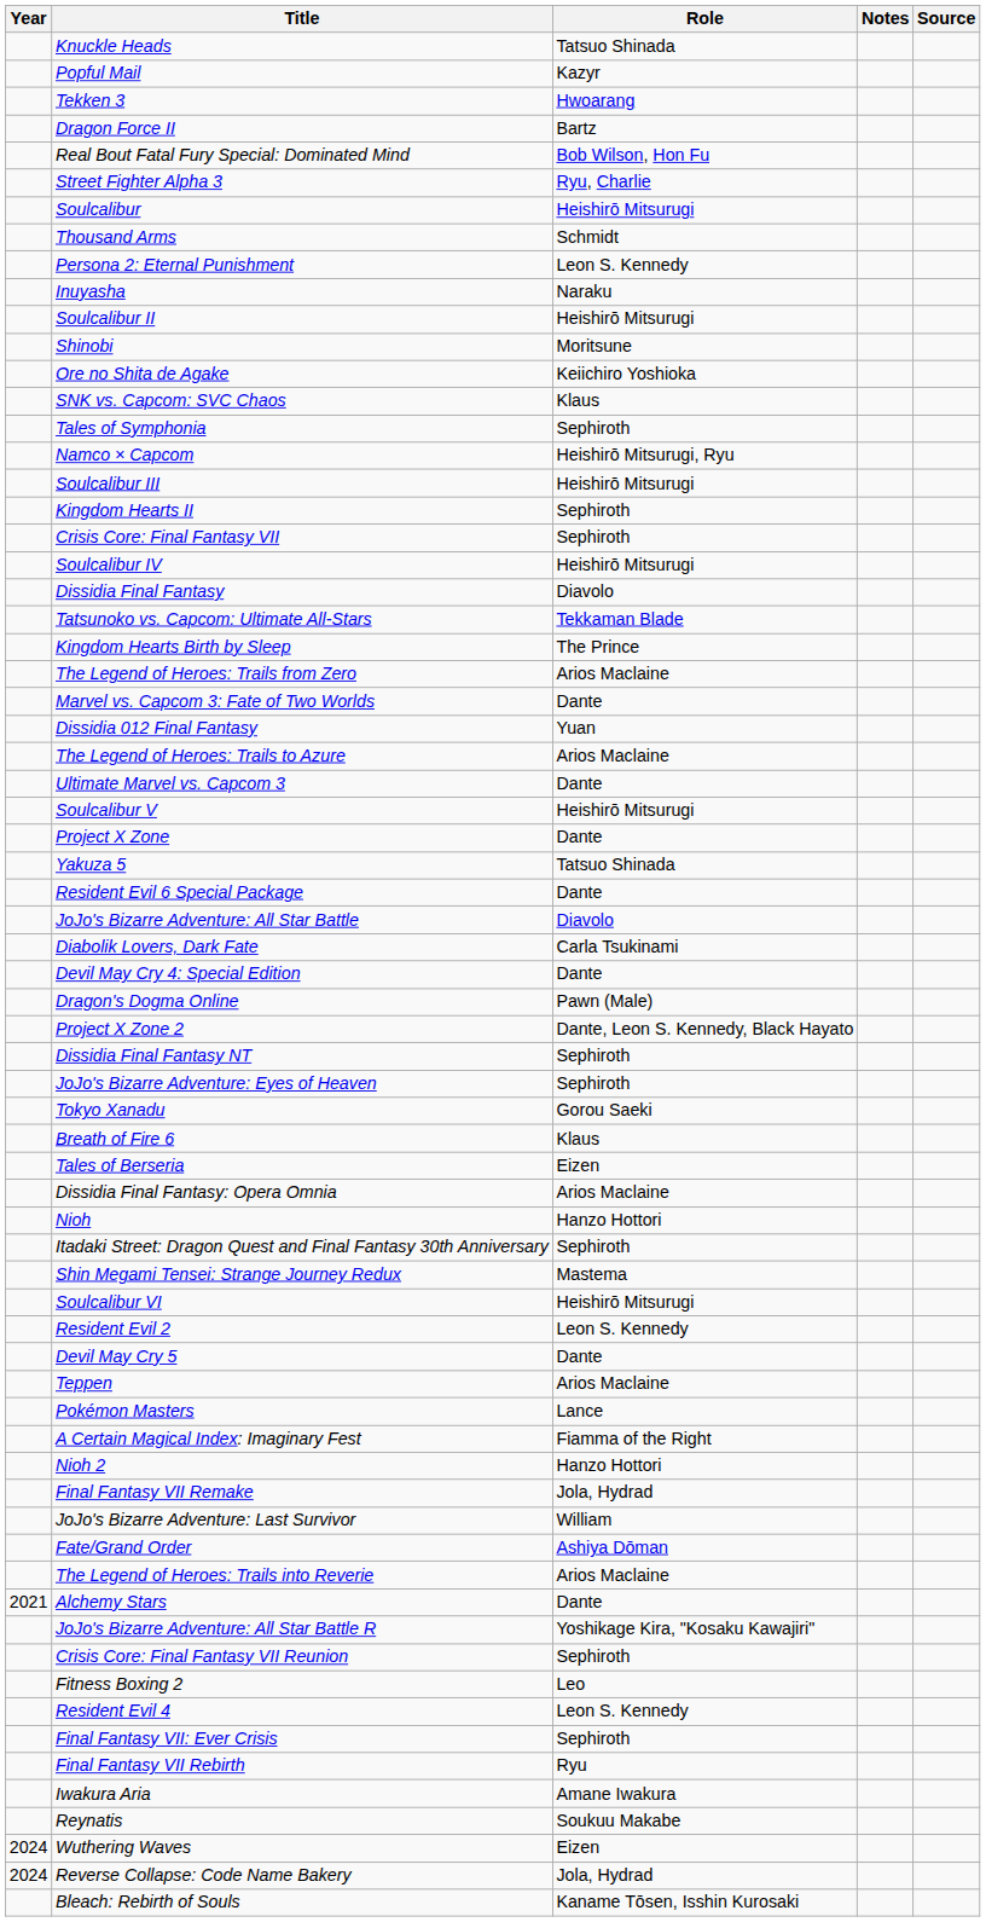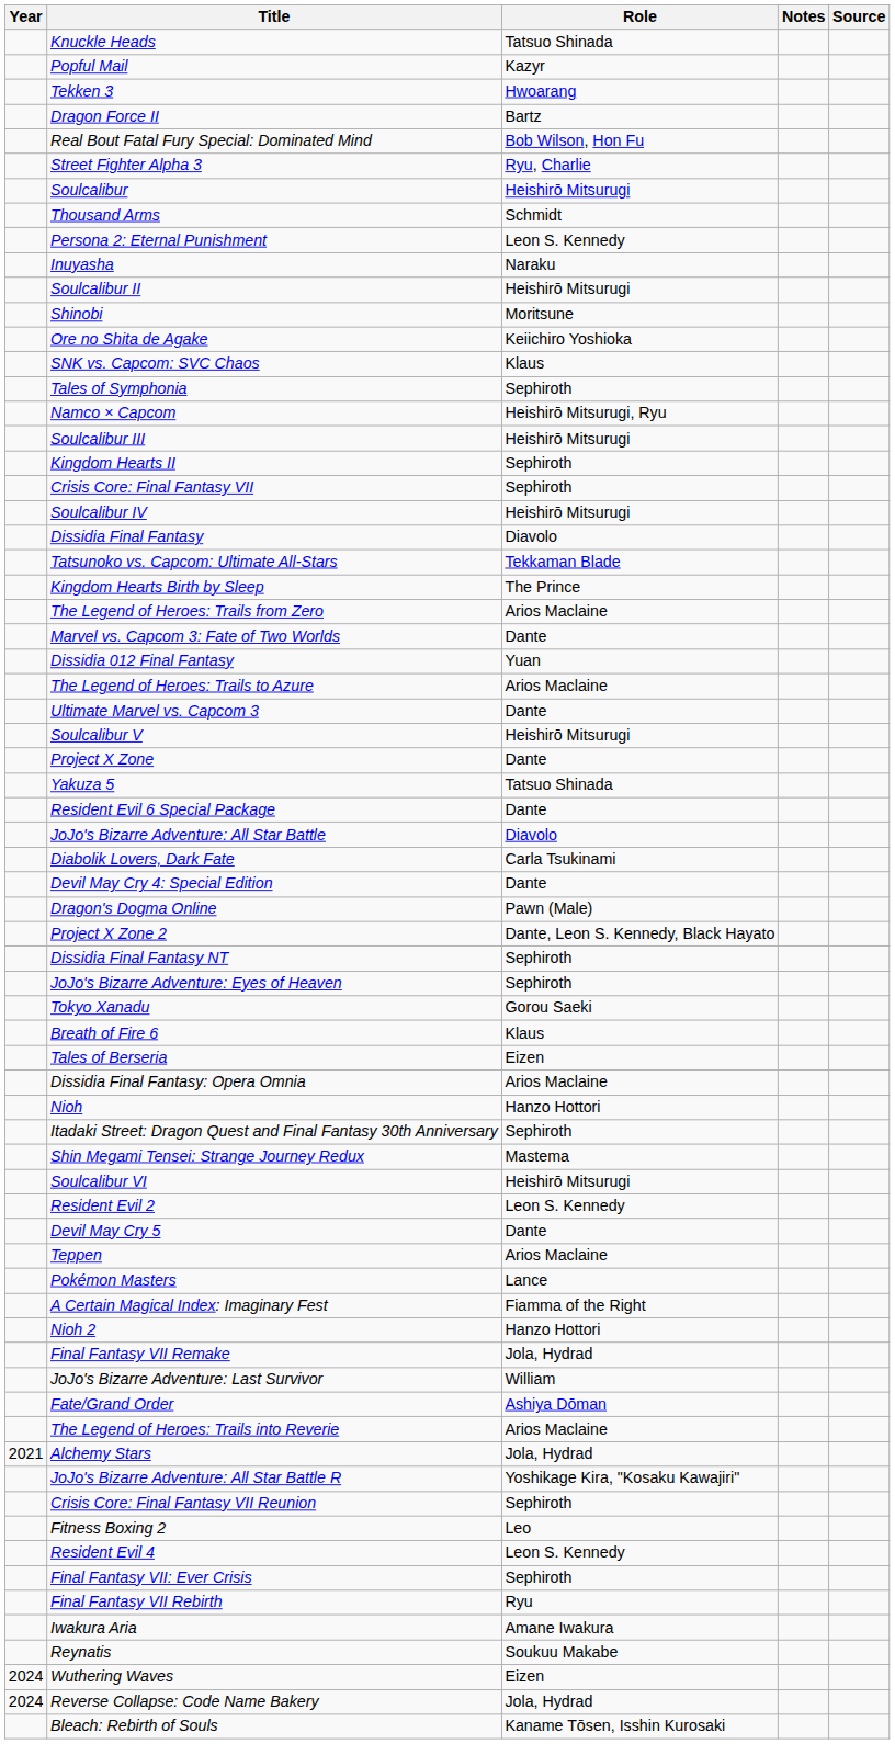Alchemy Stars | Role: Dante -> Jola, Hydrad
